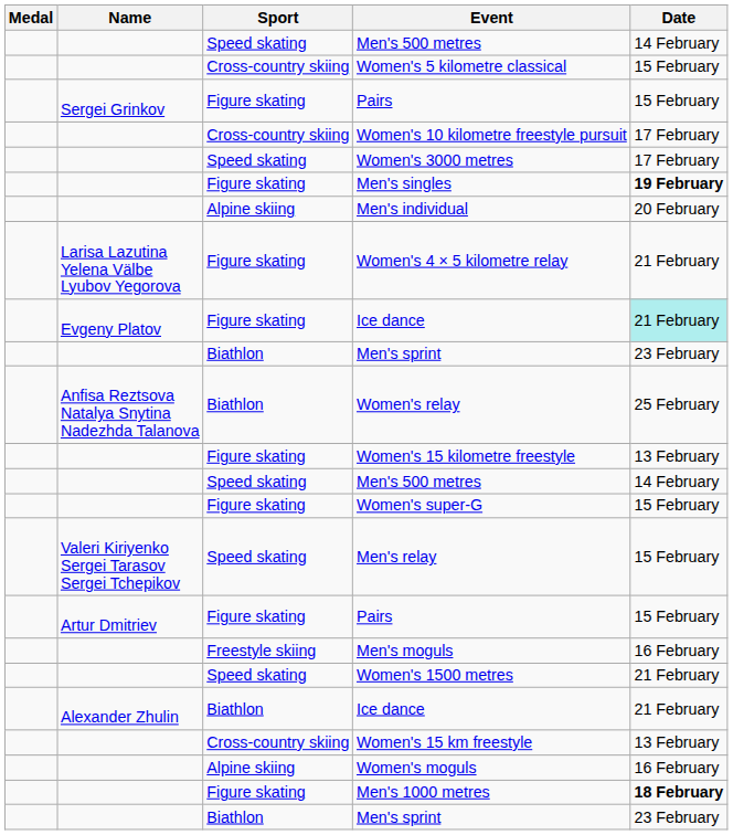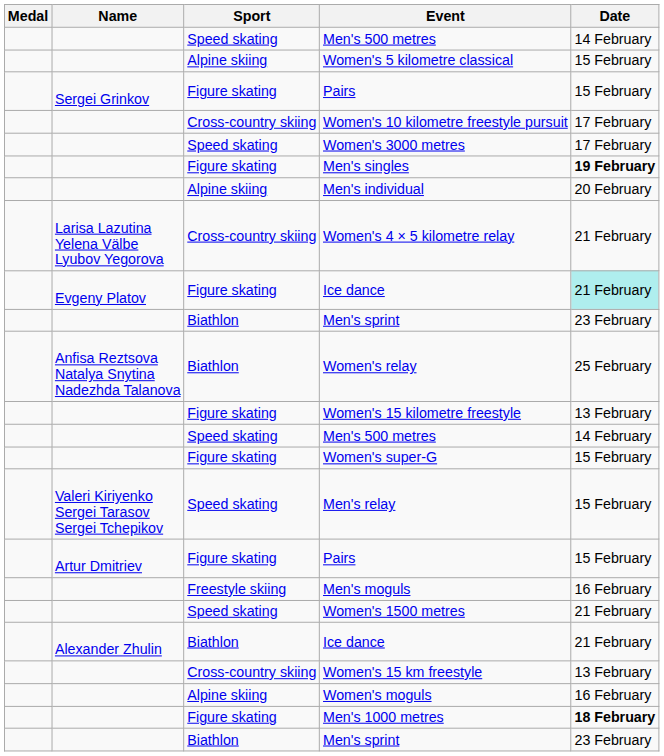Women's 5 kilometre classical | Sport: Cross-country skiing -> Alpine skiing
Women's 4 × 5 kilometre relay | Sport: Figure skating -> Cross-country skiing
